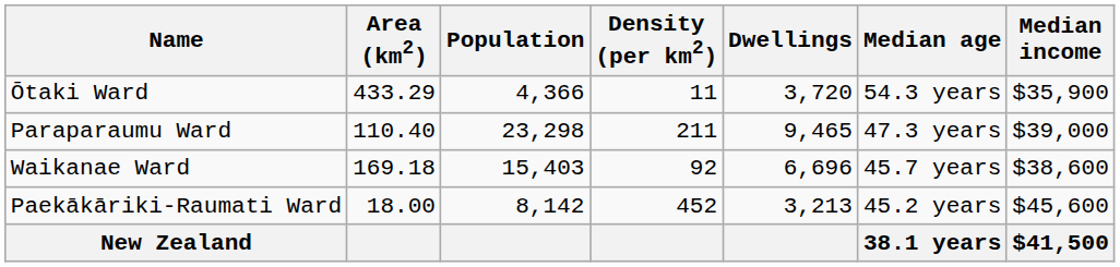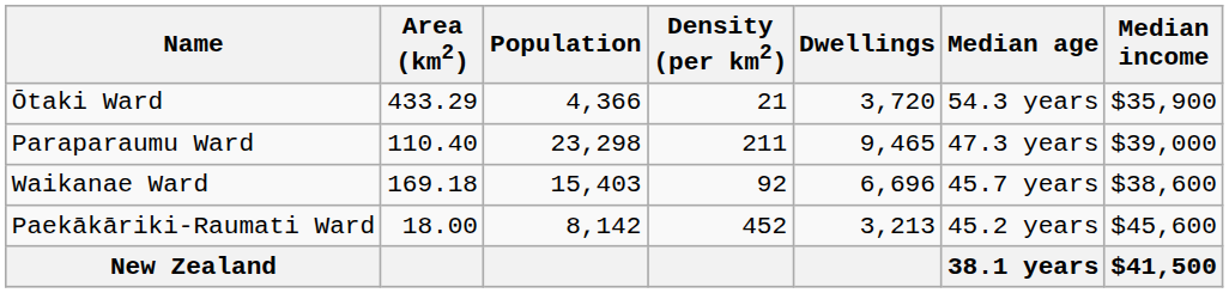Ōtaki Ward | Density (per km2): 11 -> 21
